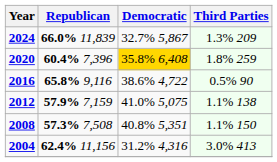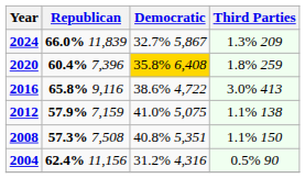2016 | Third Parties: 0.5% 90 -> 3.0% 413
2004 | Third Parties: 3.0% 413 -> 0.5% 90
